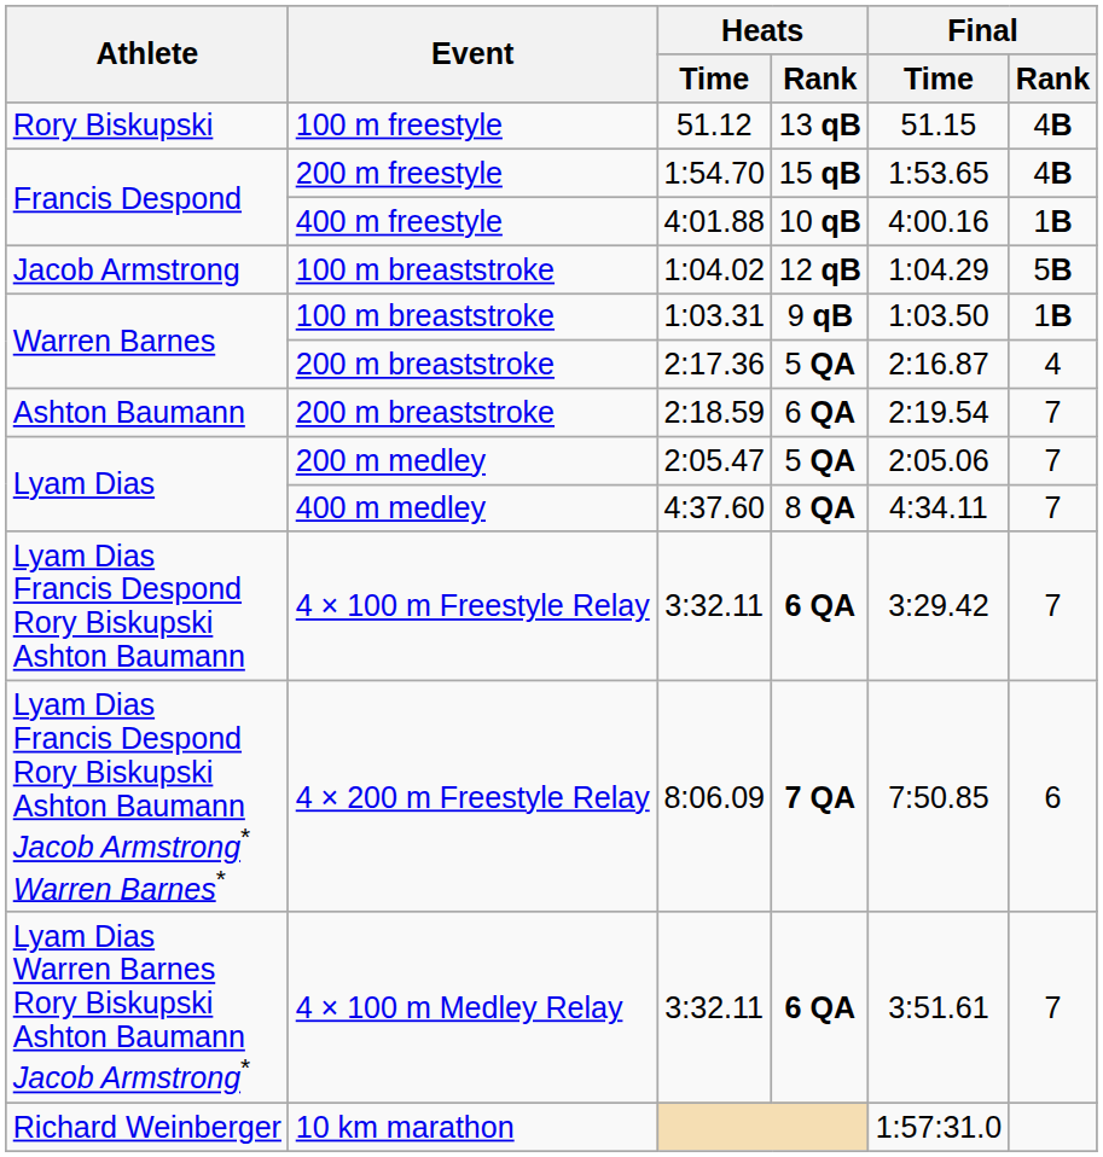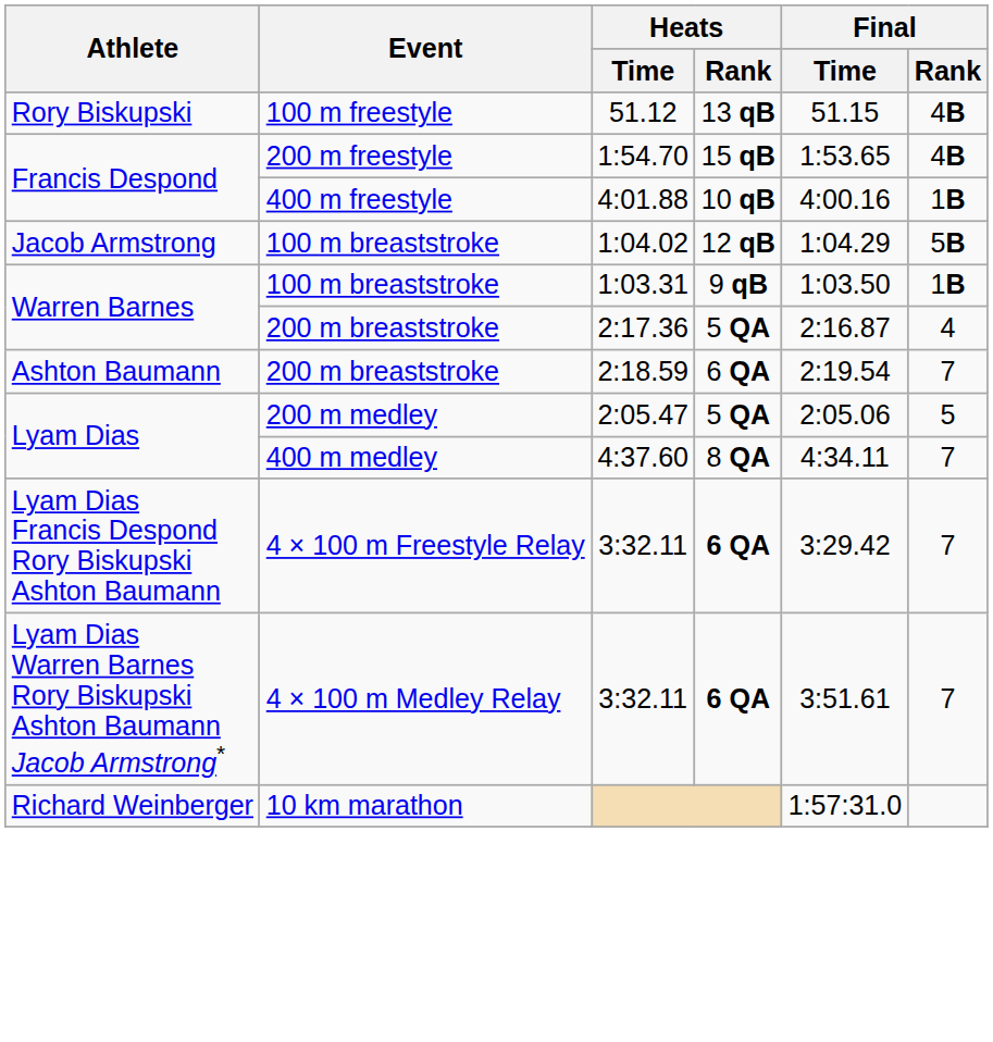2:05.47 | Final / Rank: 7 -> 5
- row: Lyam Dias Francis Despond Rory Biskupski Ashton Baumann Jacob Armstrong* Warren Barnes* | 4 × 200 m Freestyle Relay | 8:06.09 | 7 QA | 7:50.85 | 6
